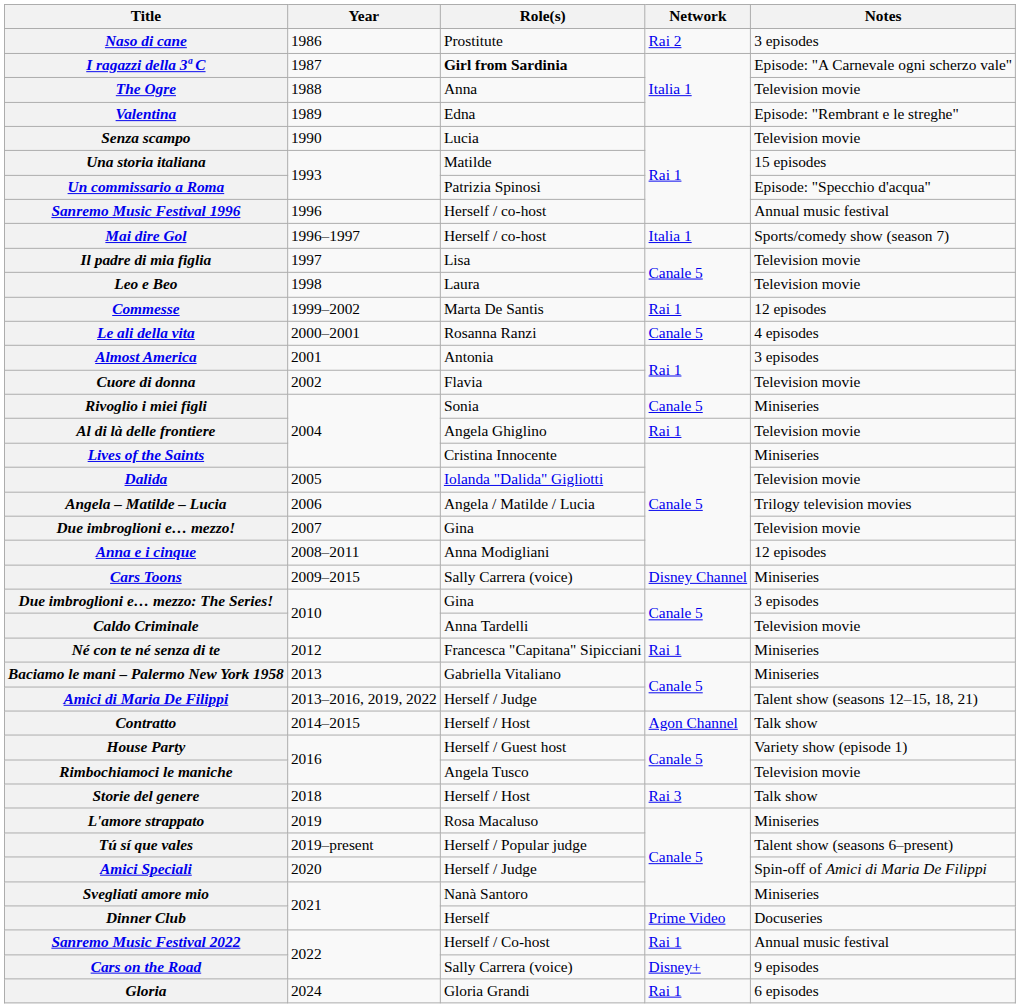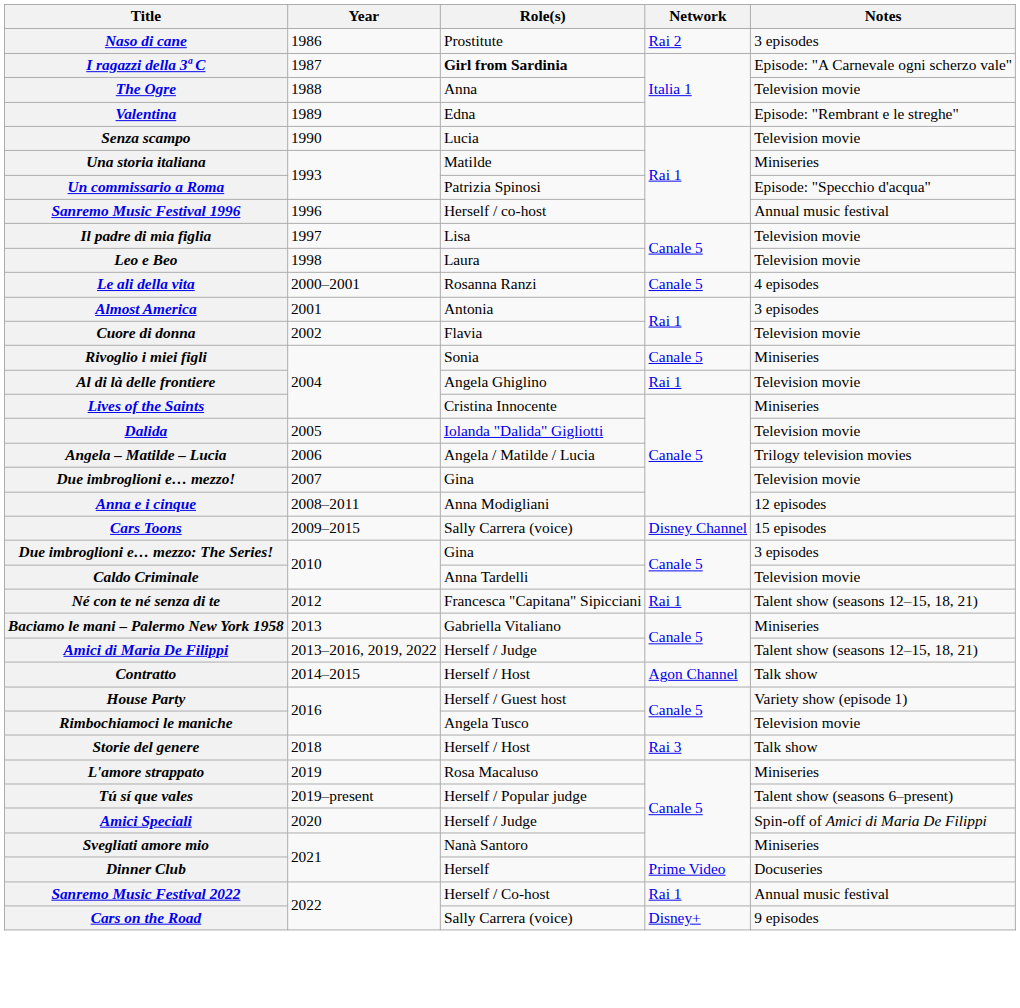Una storia italiana | Notes: 15 episodes -> Miniseries
- row: Mai dire Gol | 1996–1997 | Herself / co-host | Italia 1 | Sports/comedy show (season 7)
- row: Commesse | 1999–2002 | Marta De Santis | Rai 1 | 12 episodes
Cars Toons | Notes: Miniseries -> 15 episodes
Né con te né senza di te | Notes: Miniseries -> Talent show (seasons 12–15, 18, 21)
- row: Gloria | 2024 | Gloria Grandi | Rai 1 | 6 episodes
